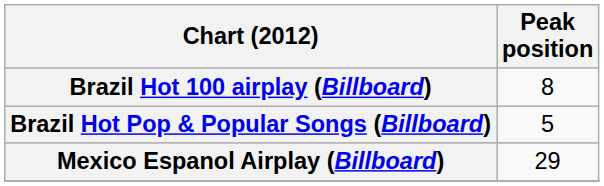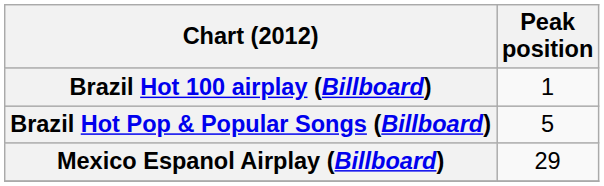Brazil Hot 100 airplay (Billboard) | Peak position: 8 -> 1
